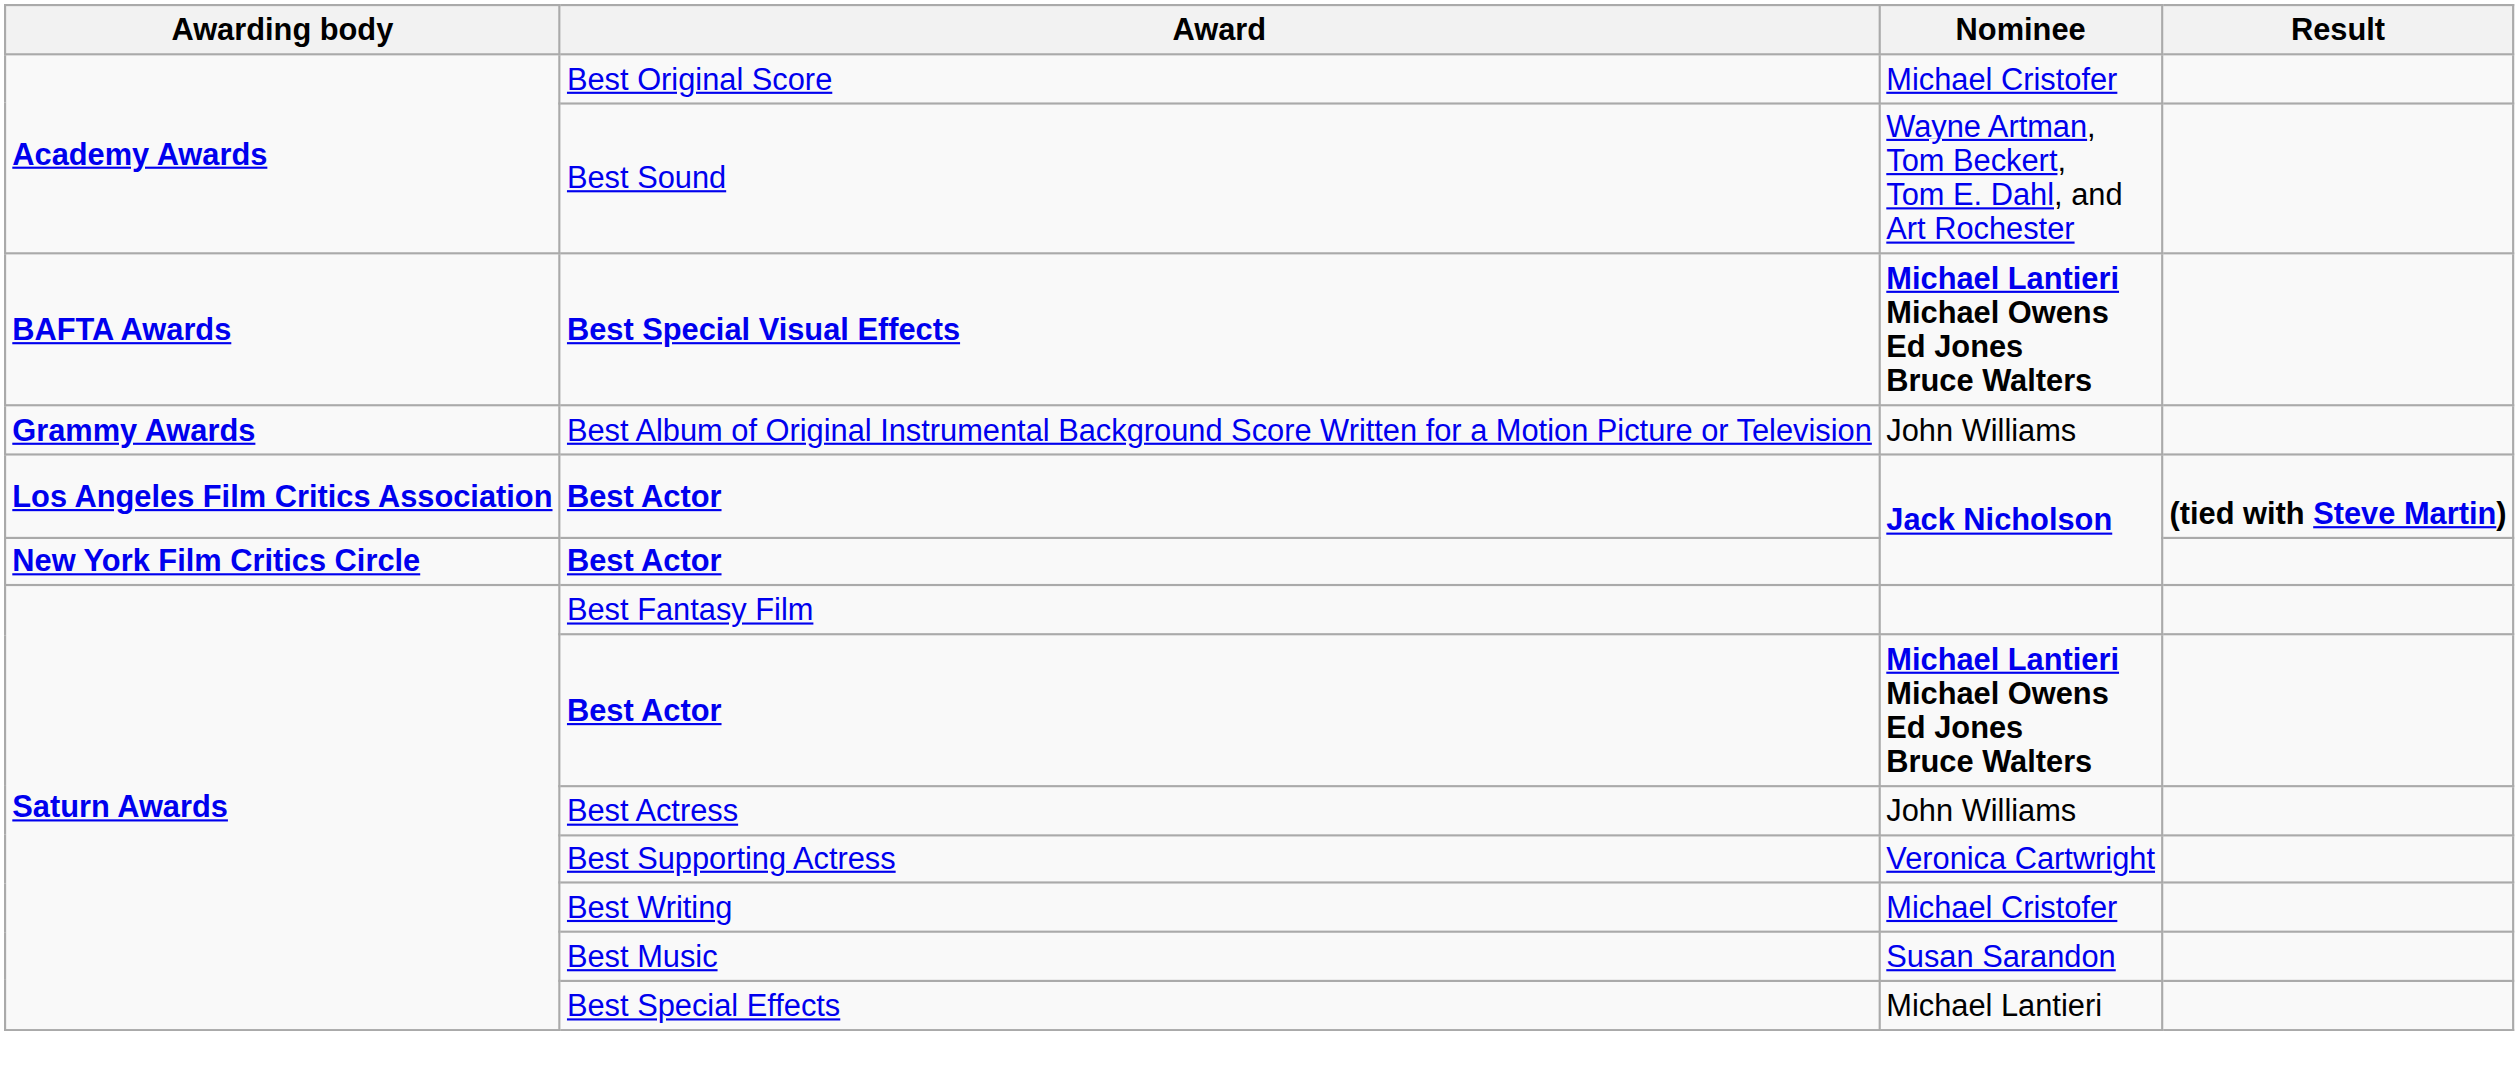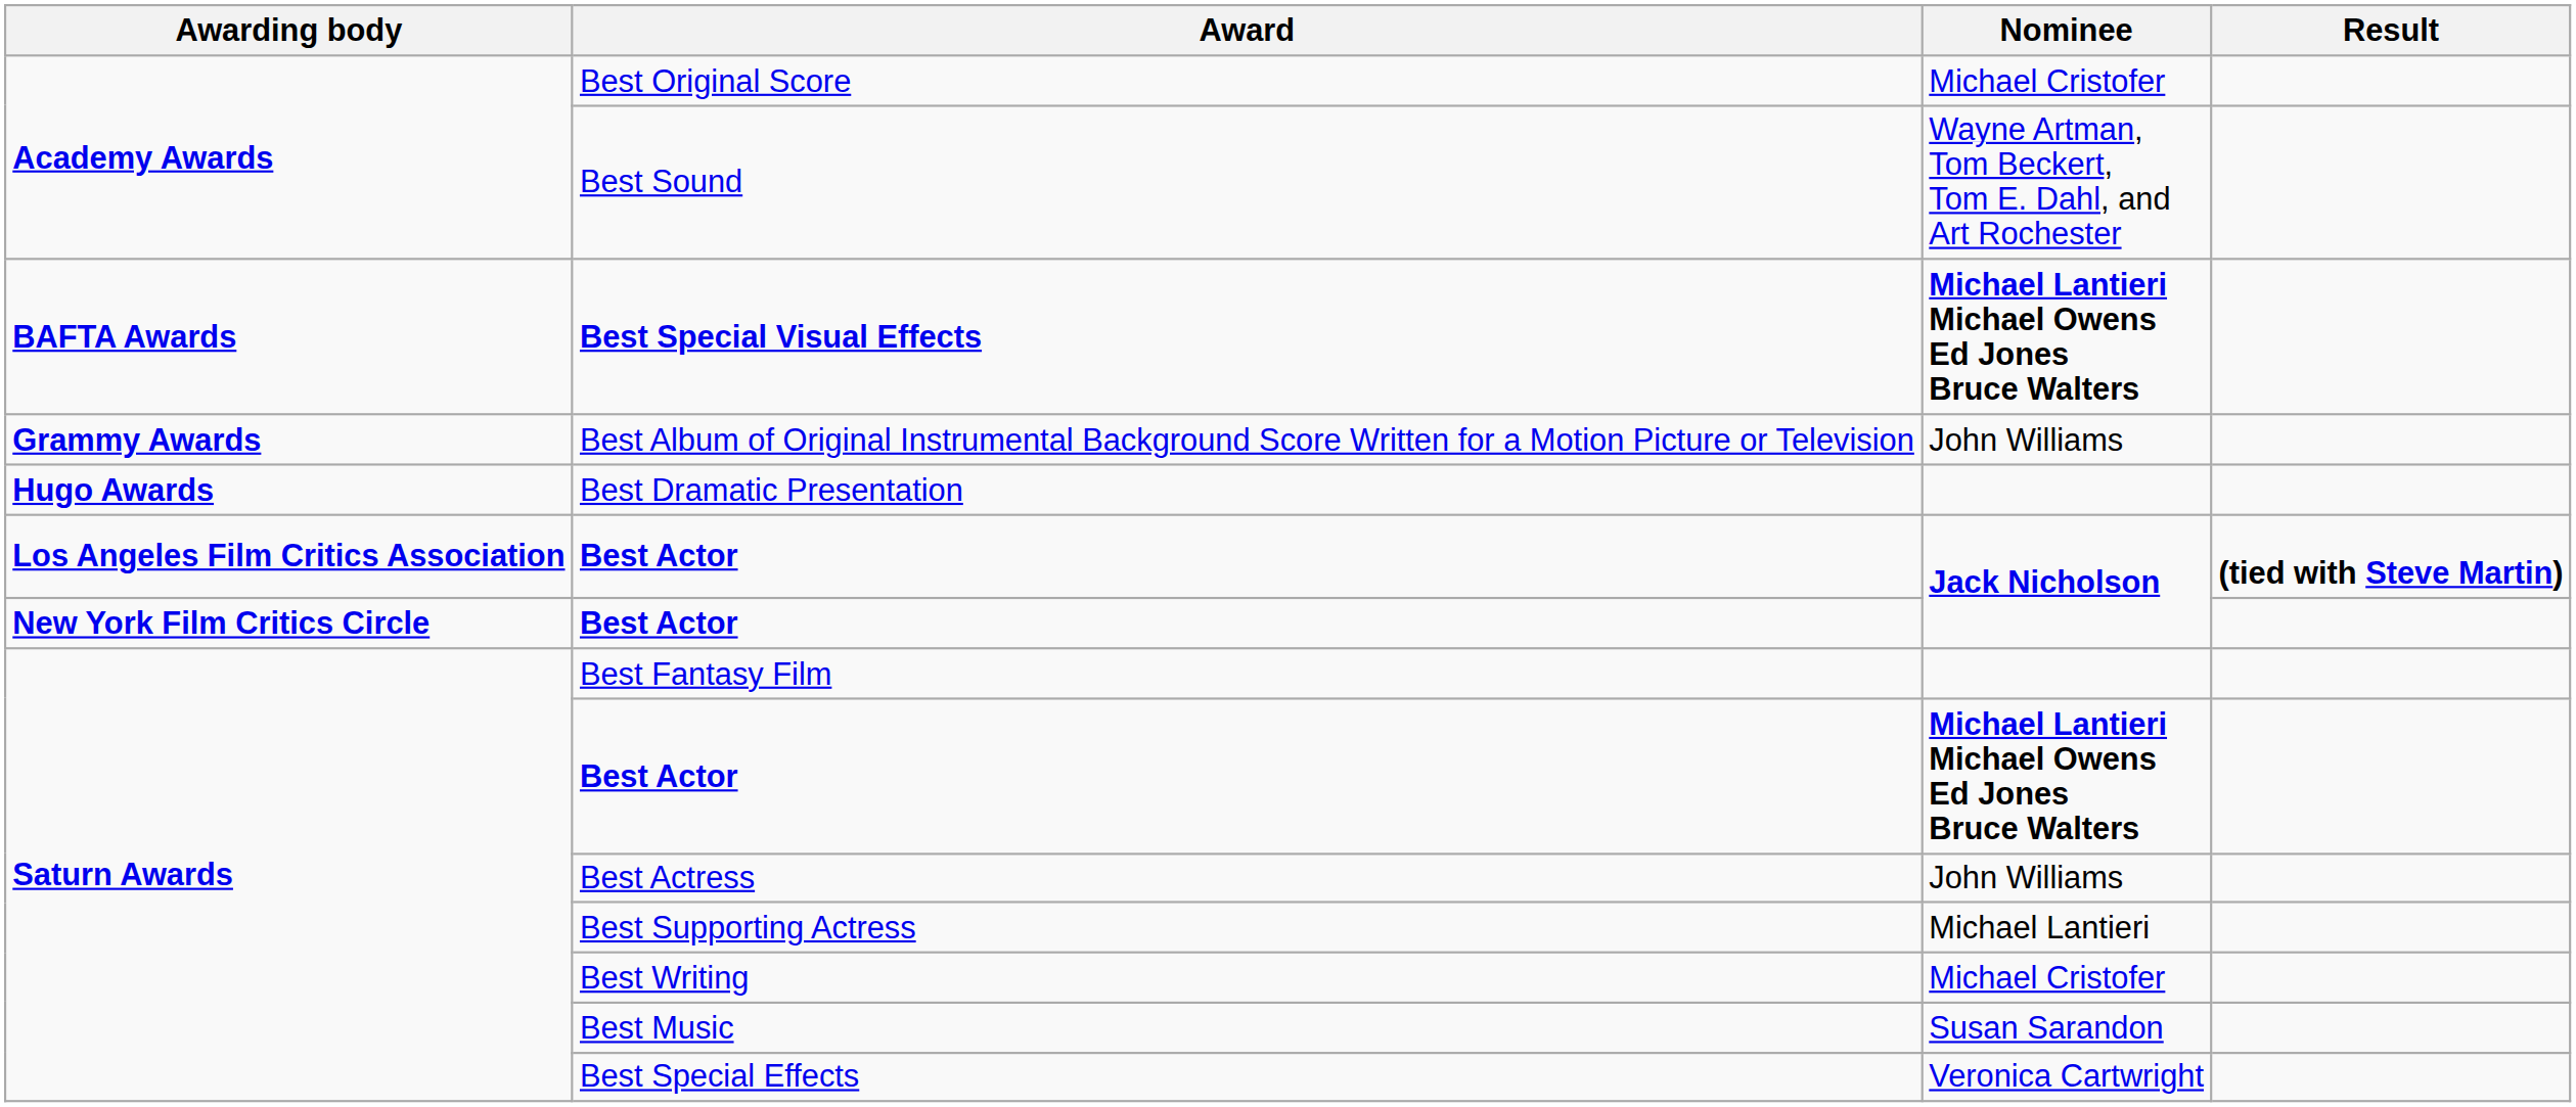+ row: Hugo Awards | Best Dramatic Presentation
Best Supporting Actress | Nominee: Veronica Cartwright -> Michael Lantieri
Best Special Effects | Nominee: Michael Lantieri -> Veronica Cartwright
